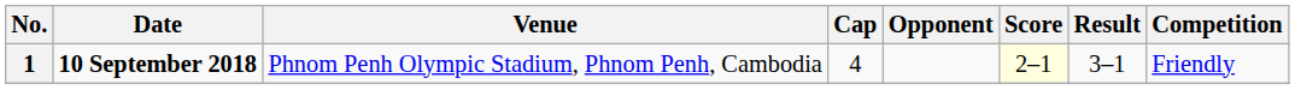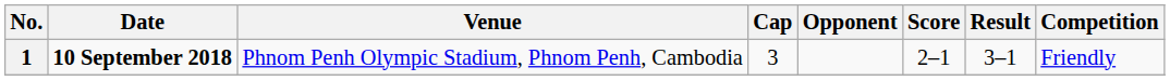1 | Cap: 4 -> 3
1 | Score: lightyellow background -> no background
